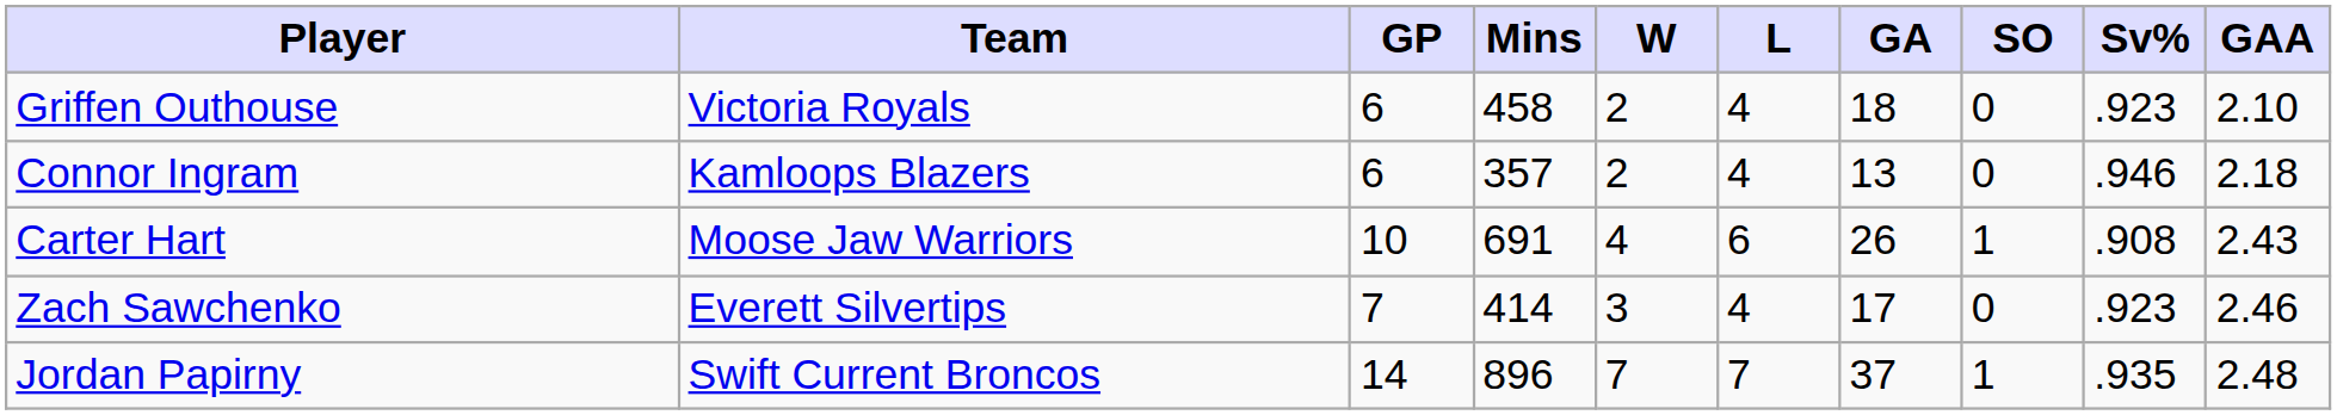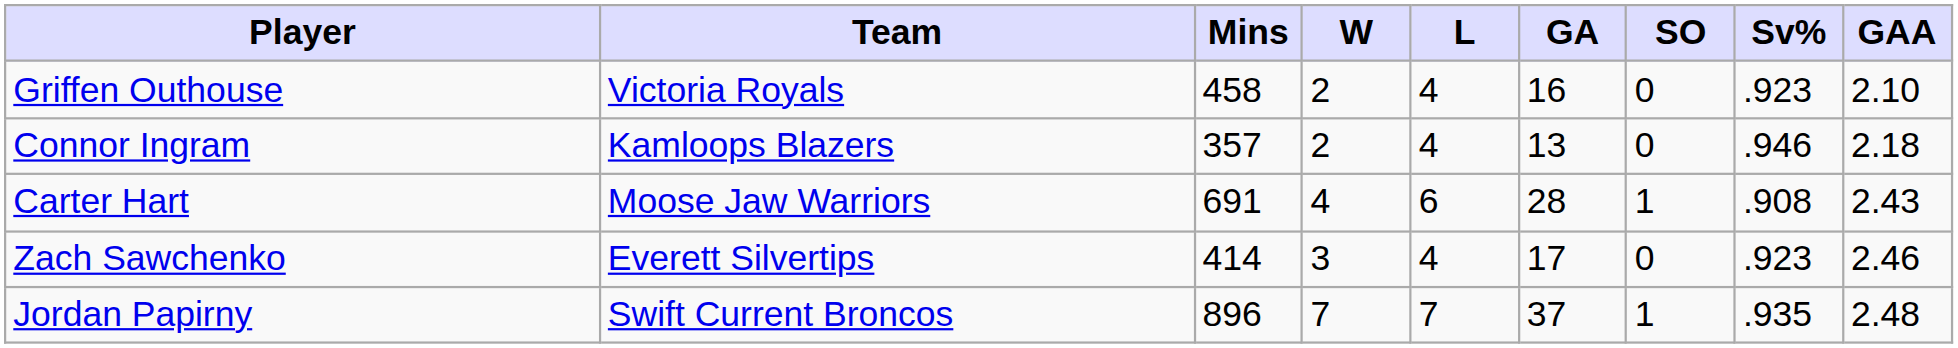- column: GP | 6 | 6 | 10 | 7 | 14
Griffen Outhouse | GA: 18 -> 16
Carter Hart | GA: 26 -> 28
